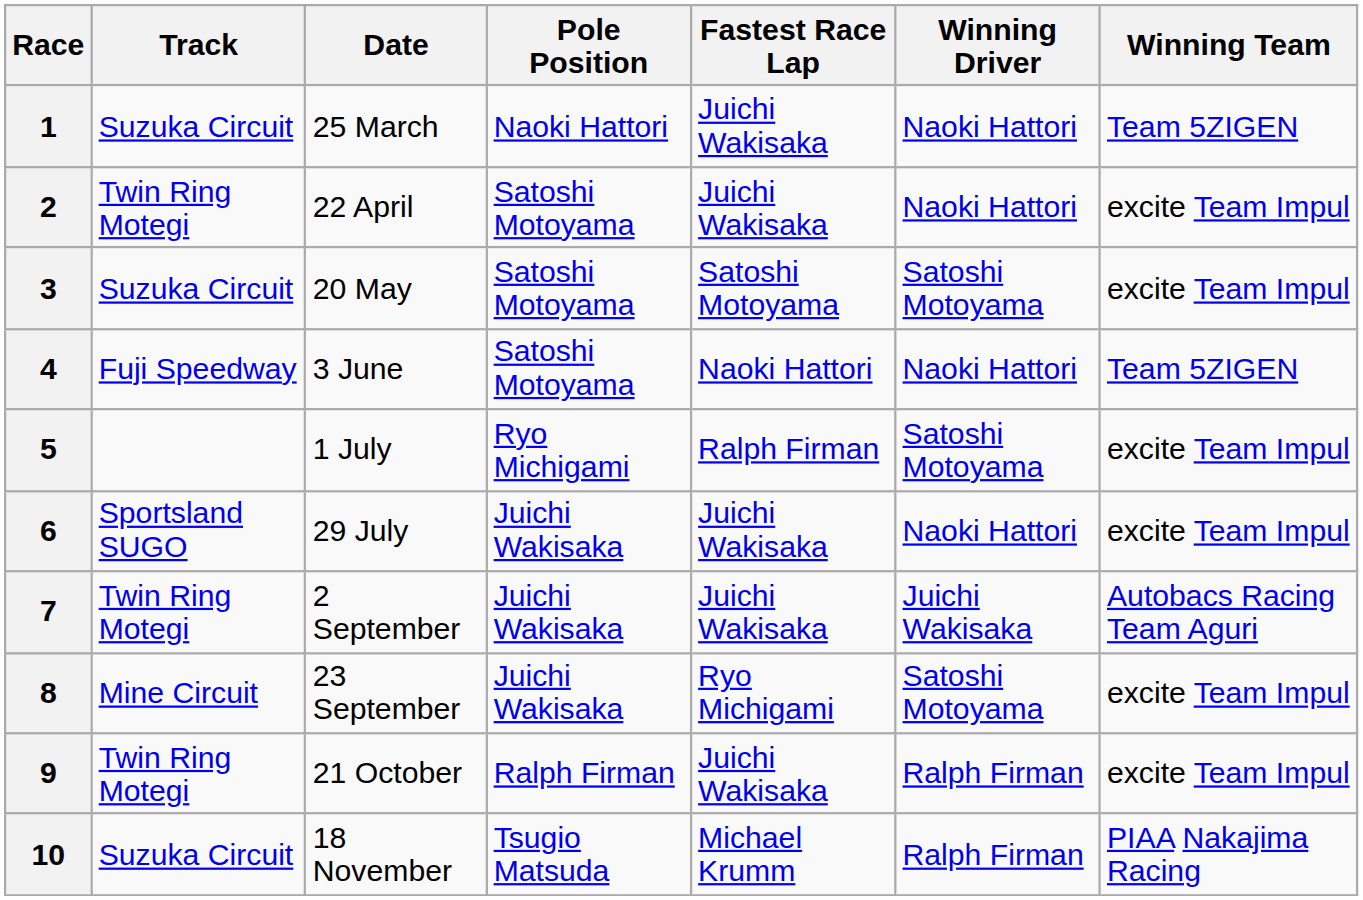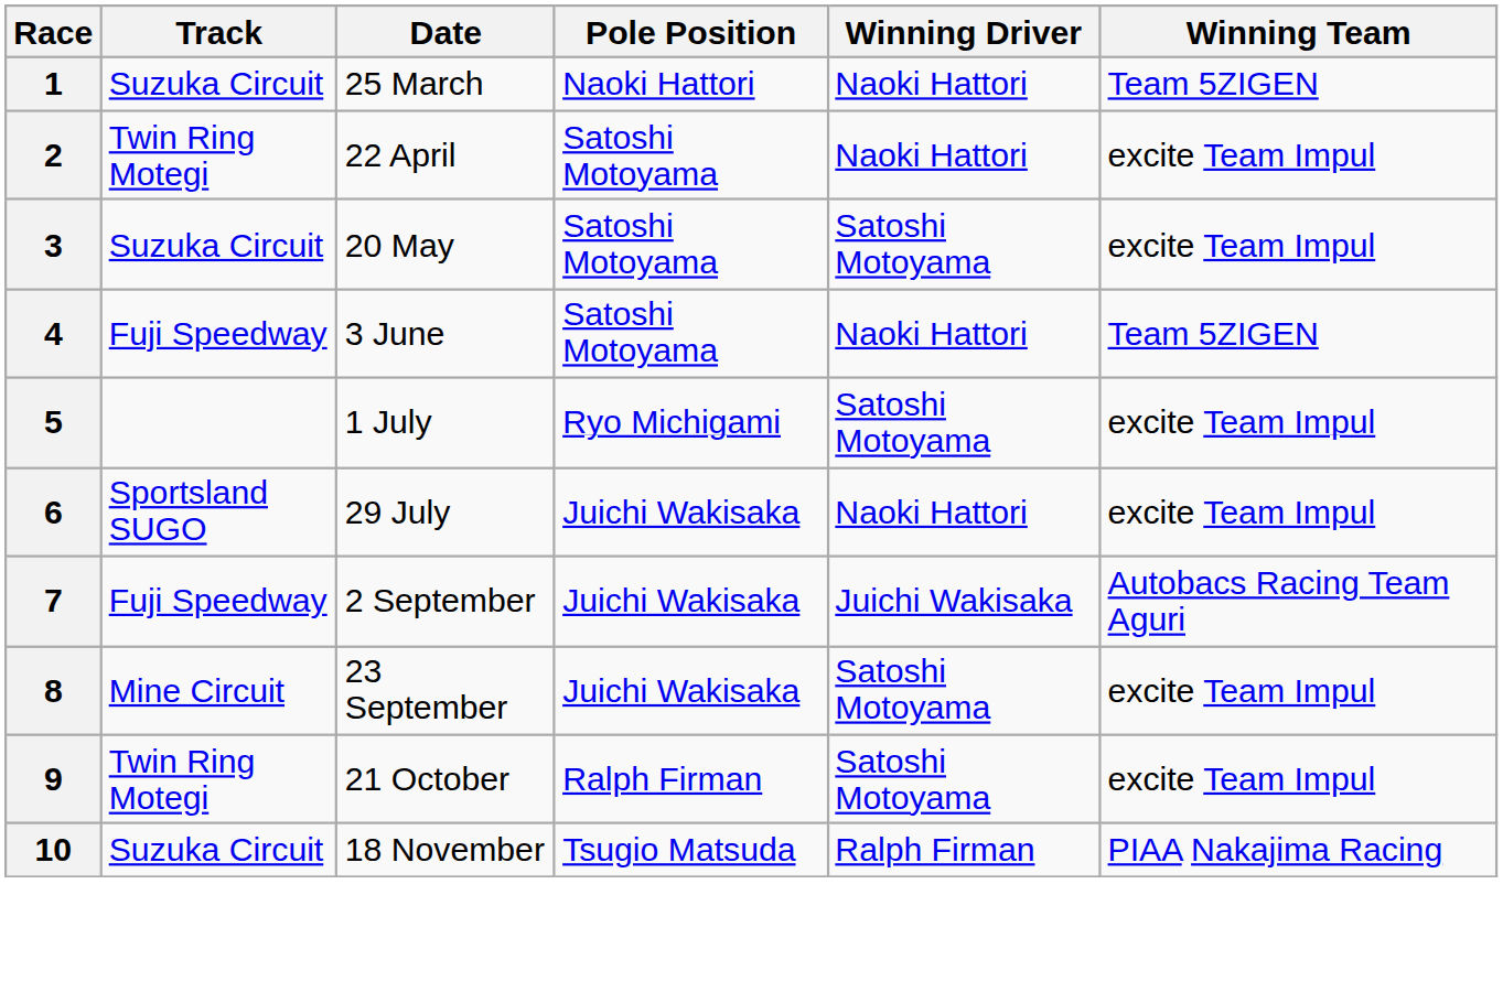- column: Fastest Race Lap | Juichi Wakisaka | Juichi Wakisaka | Satoshi Motoyama | Naoki Hattori | Ralph Firman | Juichi Wakisaka | Juichi Wakisaka | Ryo Michigami | Juichi Wakisaka | Michael Krumm
7 | Track: Twin Ring Motegi -> Fuji Speedway
9 | Winning Driver: Ralph Firman -> Satoshi Motoyama
